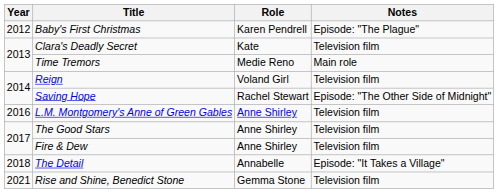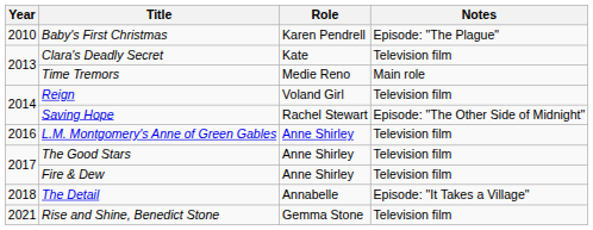Baby's First Christmas | Year: 2012 -> 2010
